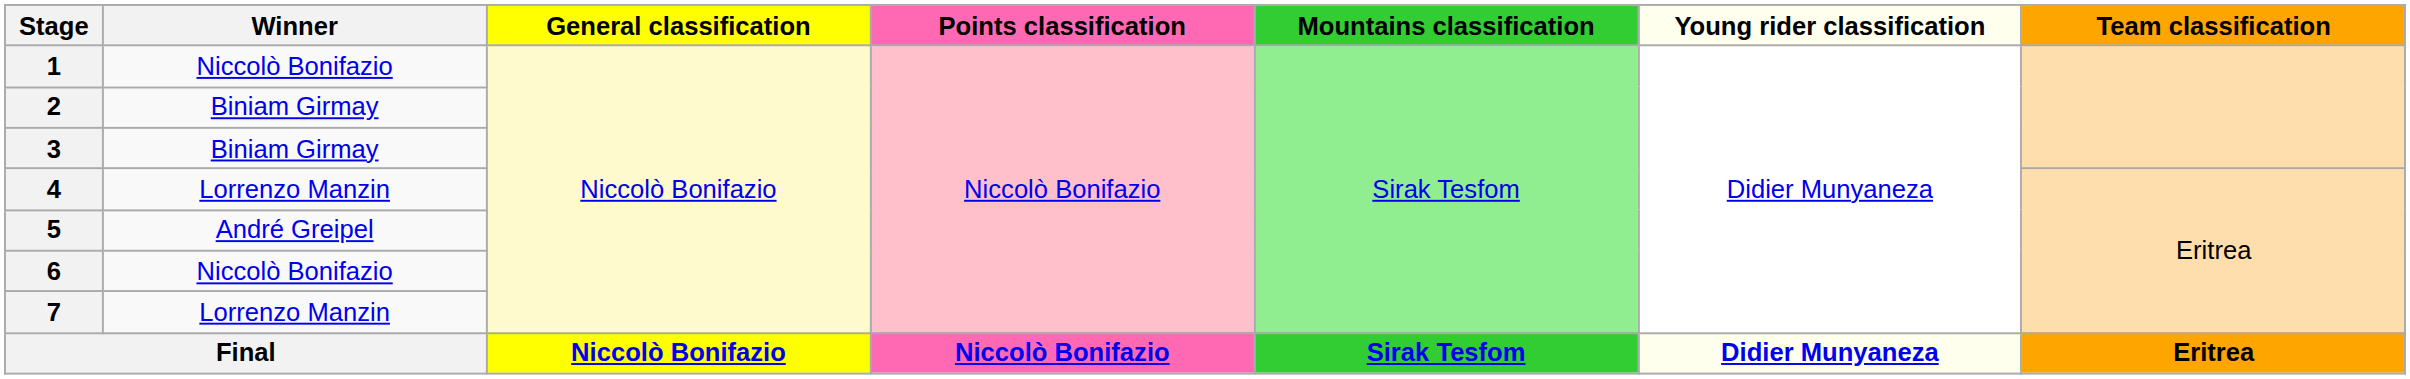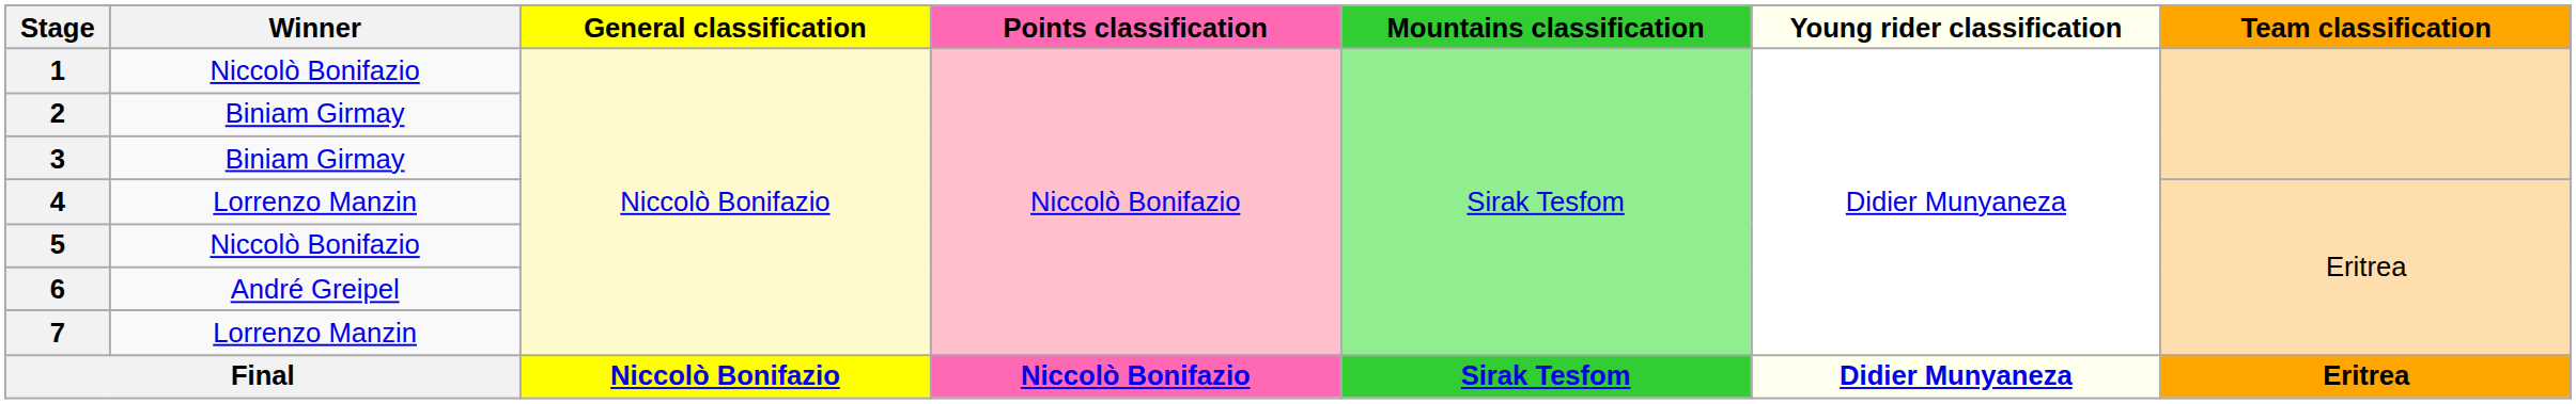5 | Winner: André Greipel -> Niccolò Bonifazio
6 | Winner: Niccolò Bonifazio -> André Greipel
